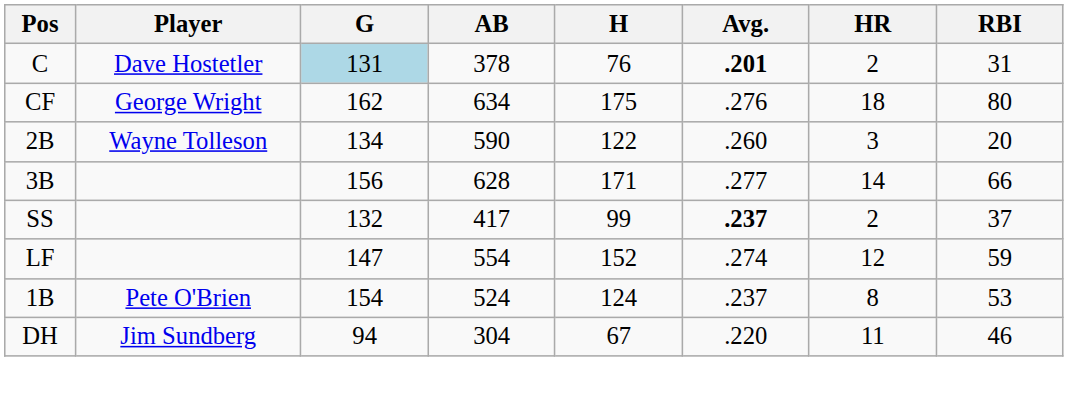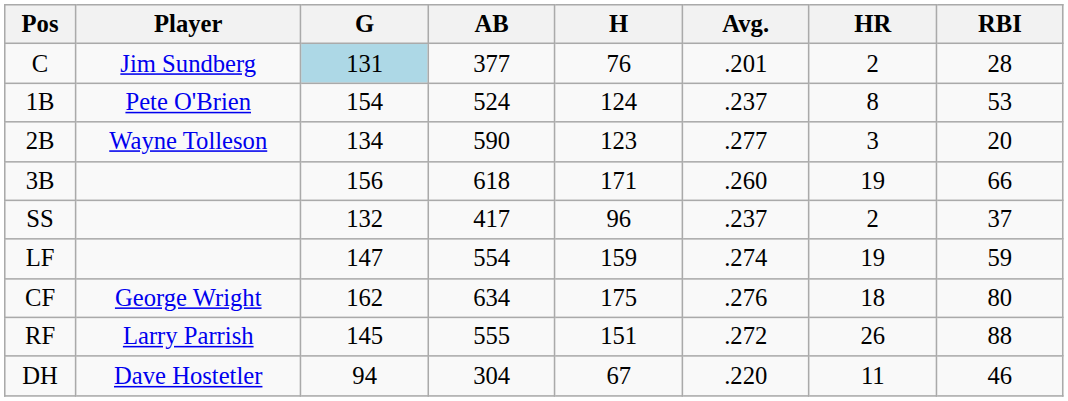C | Player: Dave Hostetler -> Jim Sundberg
C | AB: 378 -> 377
C | Avg.: bold -> normal
C | RBI: 31 -> 28
rows swapped: 1B <-> CF
2B | H: 122 -> 123
2B | Avg.: .260 -> .277
3B | AB: 628 -> 618
3B | Avg.: .277 -> .260
3B | HR: 14 -> 19
SS | H: 99 -> 96
SS | Avg.: bold -> normal
LF | H: 152 -> 159
LF | HR: 12 -> 19
+ row: RF | Larry Parrish | 145 | 555 | 151 | .272 | 26 | 88
DH | Player: Jim Sundberg -> Dave Hostetler
